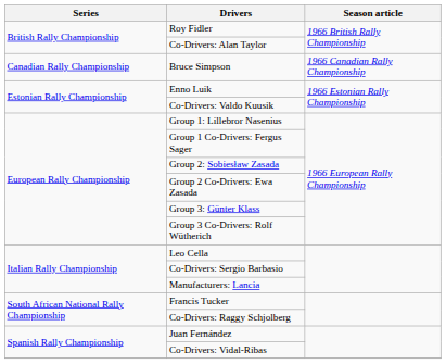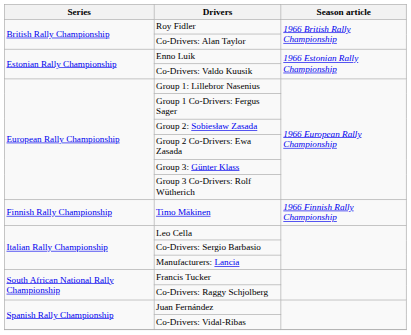- row: Canadian Rally Championship | Bruce Simpson | 1966 Canadian Rally Championship
+ row: Finnish Rally Championship | Timo Mäkinen | 1966 Finnish Rally Championship
